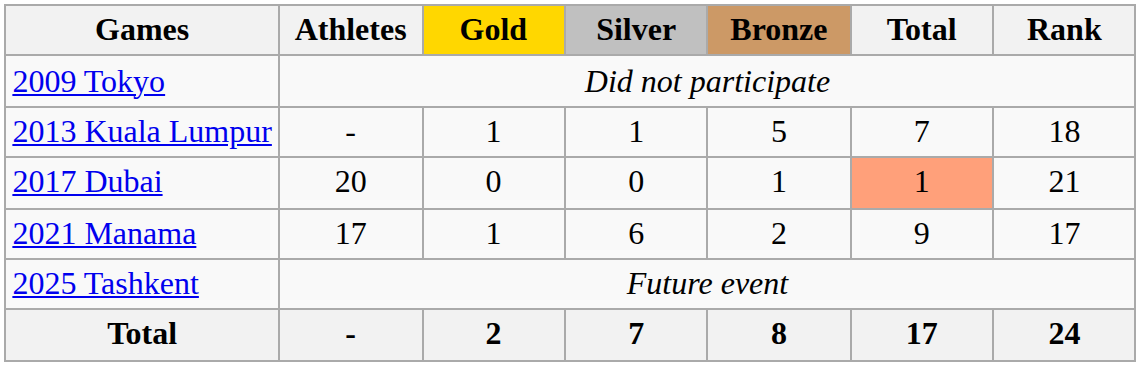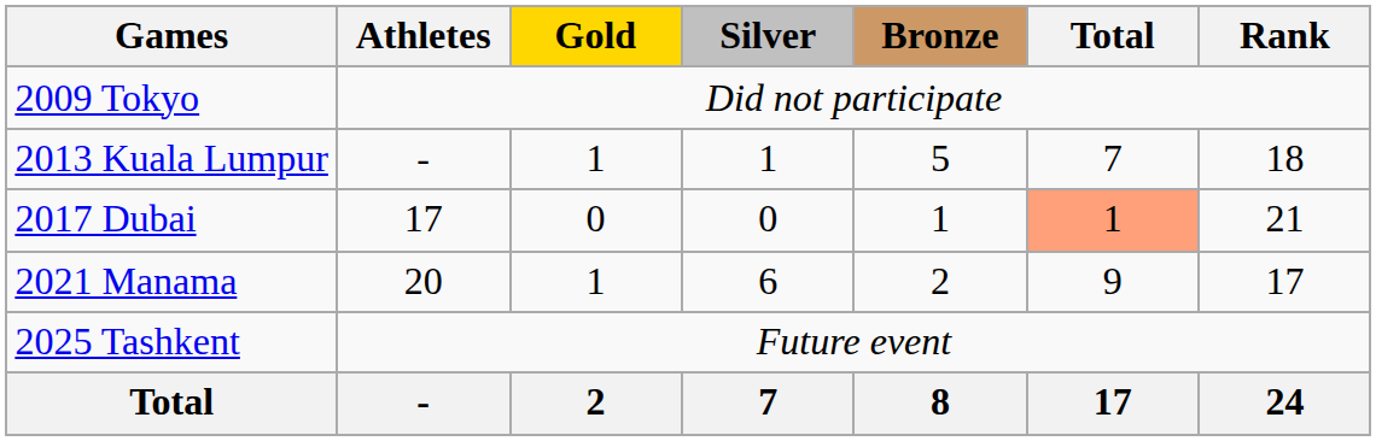2017 Dubai | Athletes: 20 -> 17
2021 Manama | Athletes: 17 -> 20
